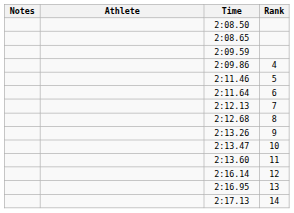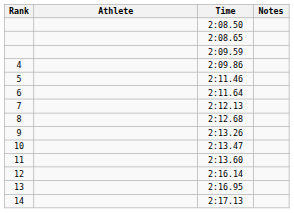columns swapped: Rank <-> Notes
